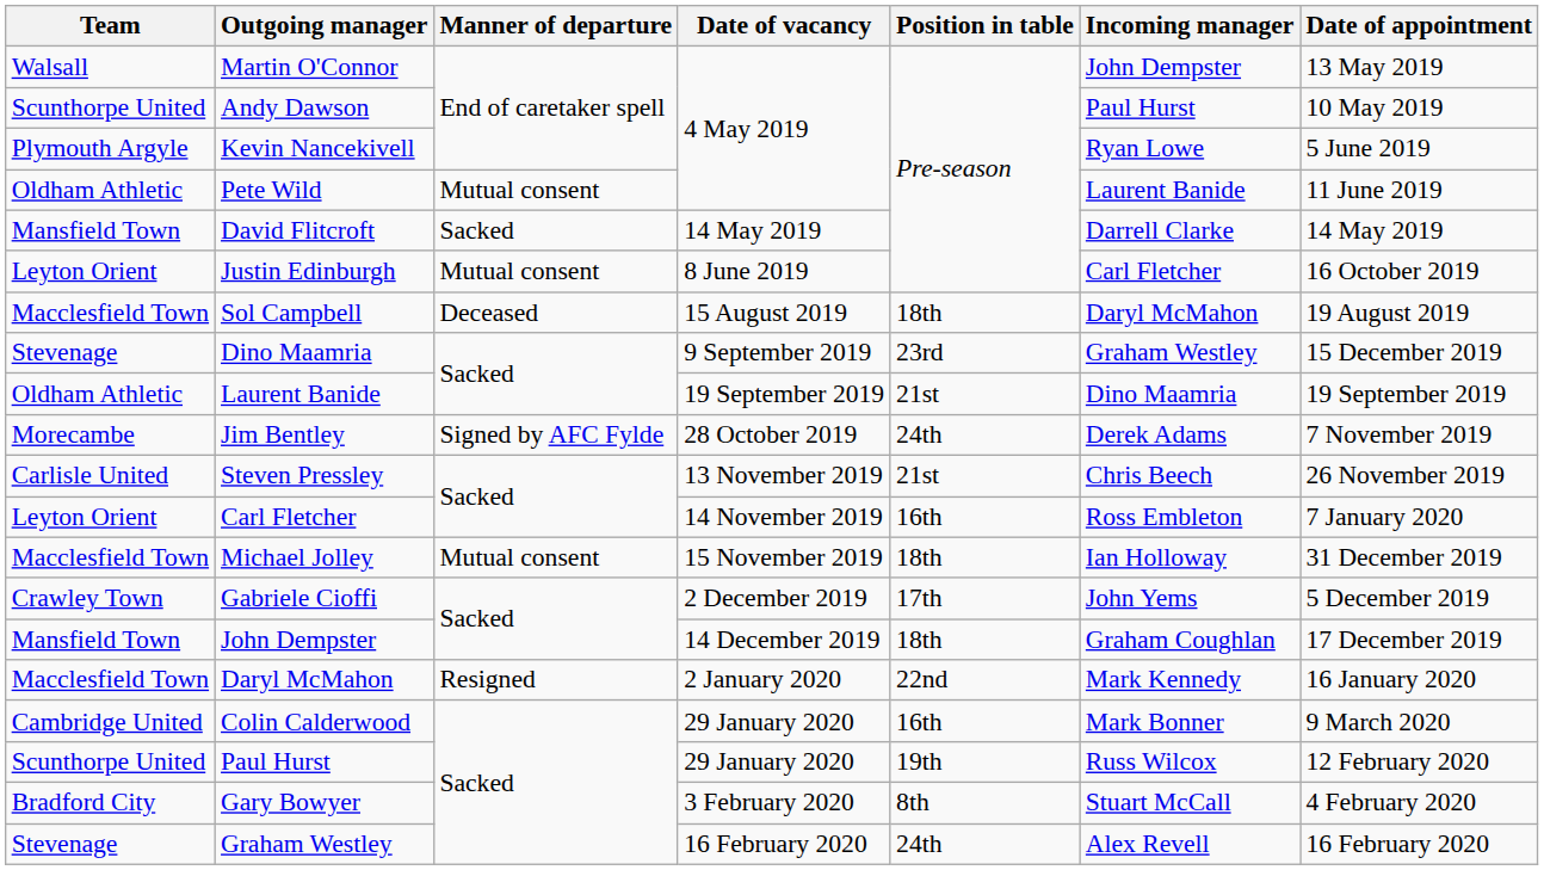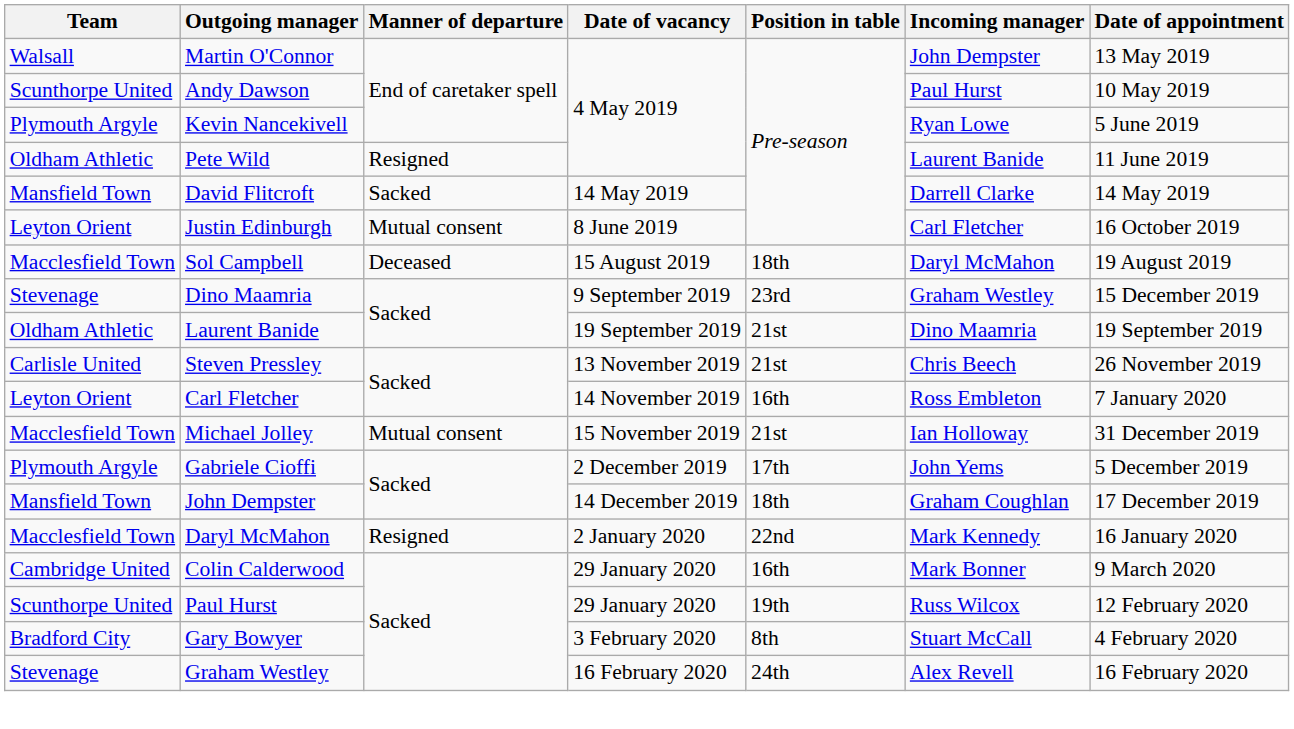Pete Wild | Manner of departure: Mutual consent -> Resigned
- row: Morecambe | Jim Bentley | Signed by AFC Fylde | 28 October 2019 | 24th | Derek Adams | 7 November 2019
Michael Jolley | Position in table: 18th -> 21st
Gabriele Cioffi | Team: Crawley Town -> Plymouth Argyle
